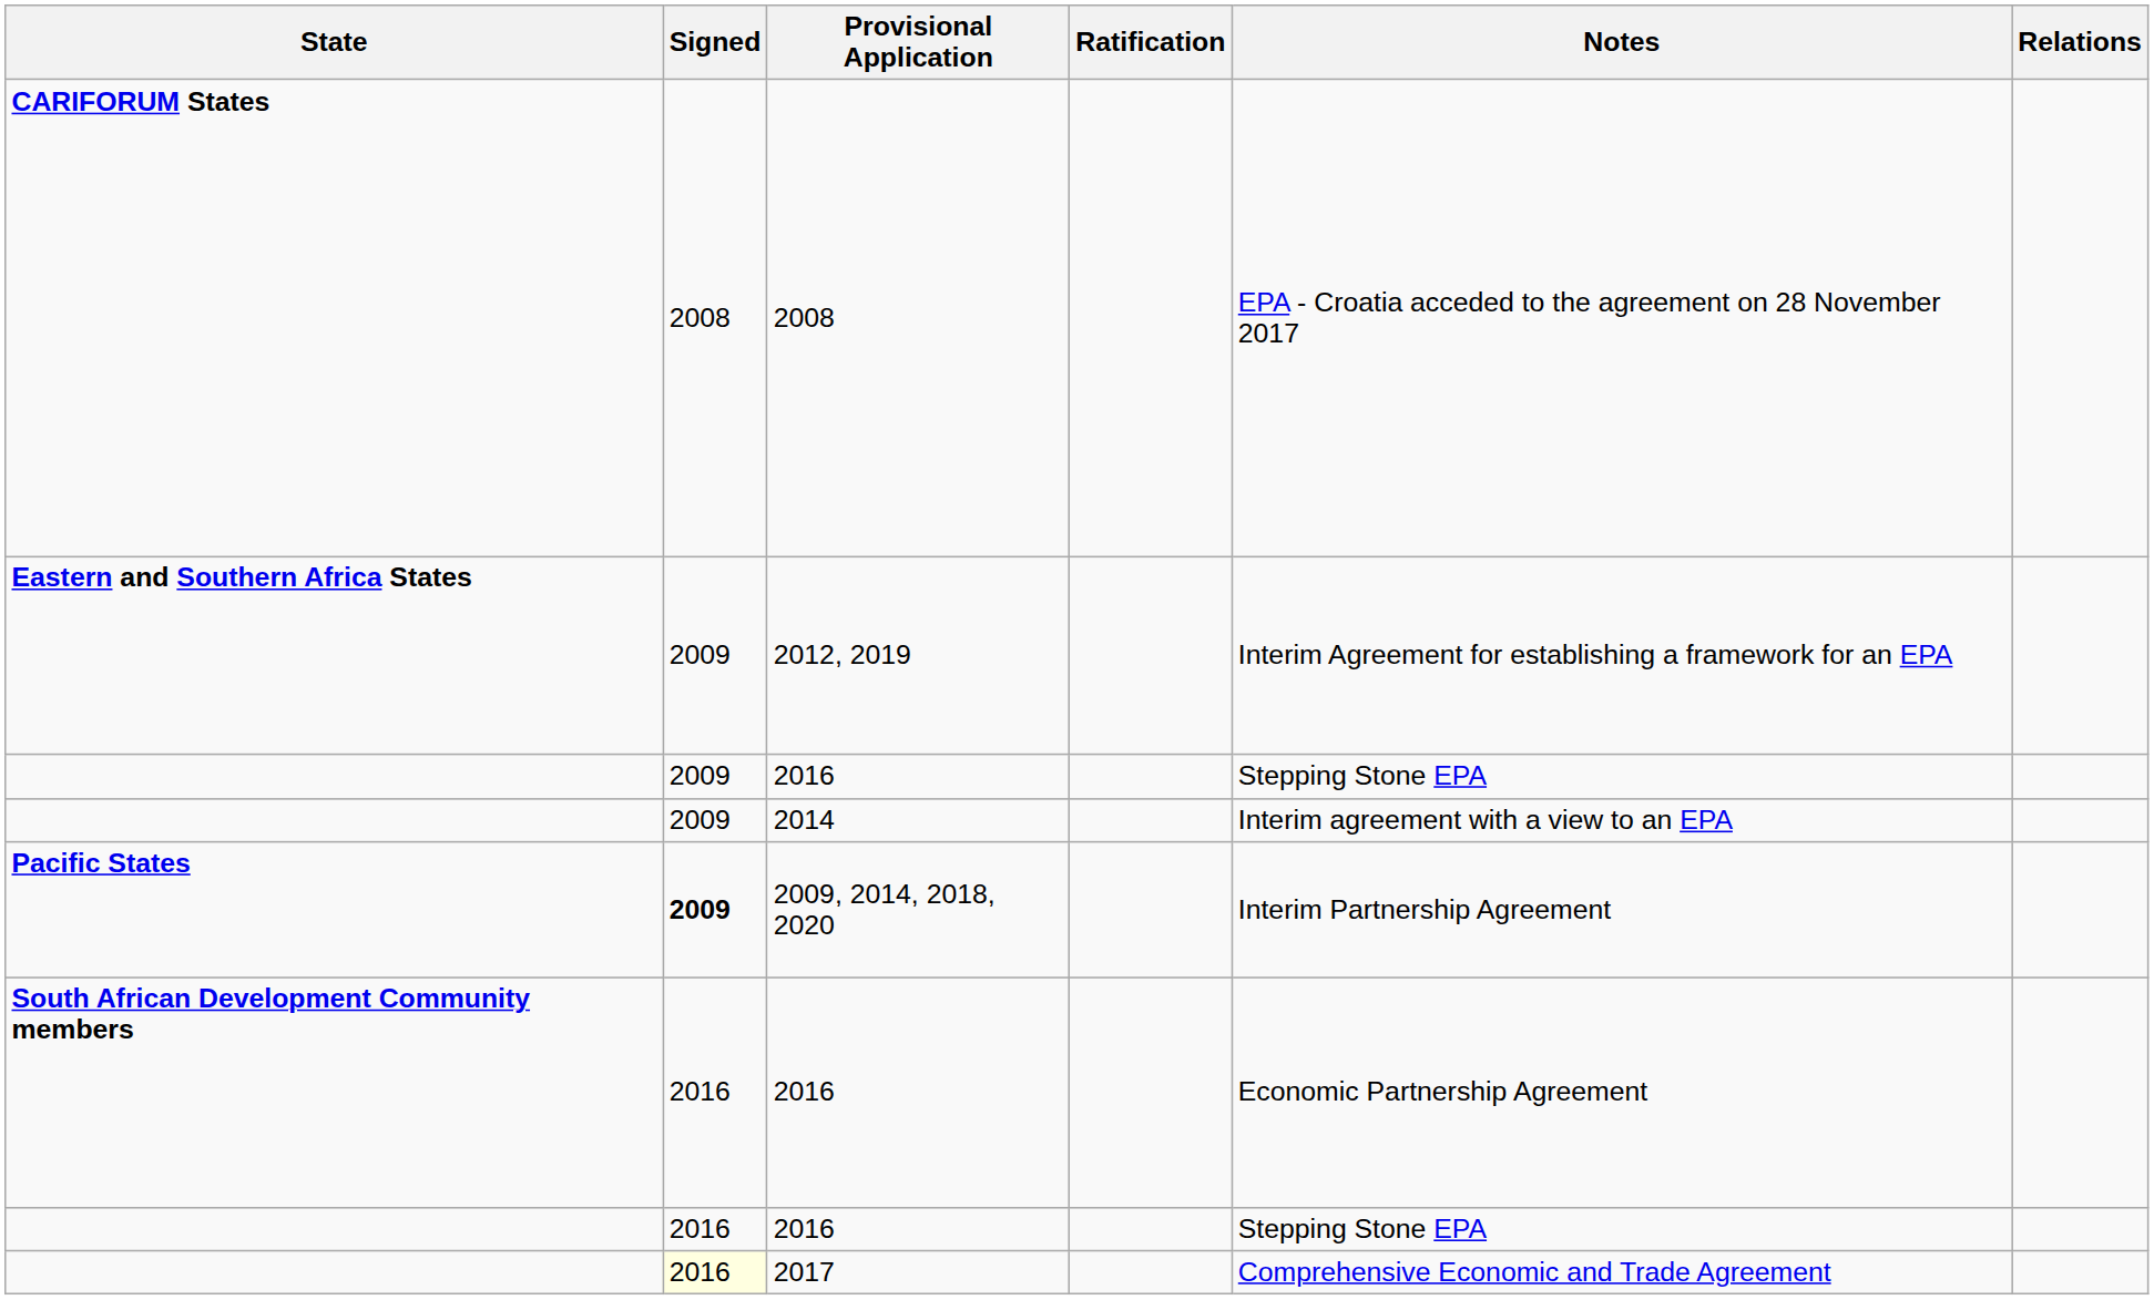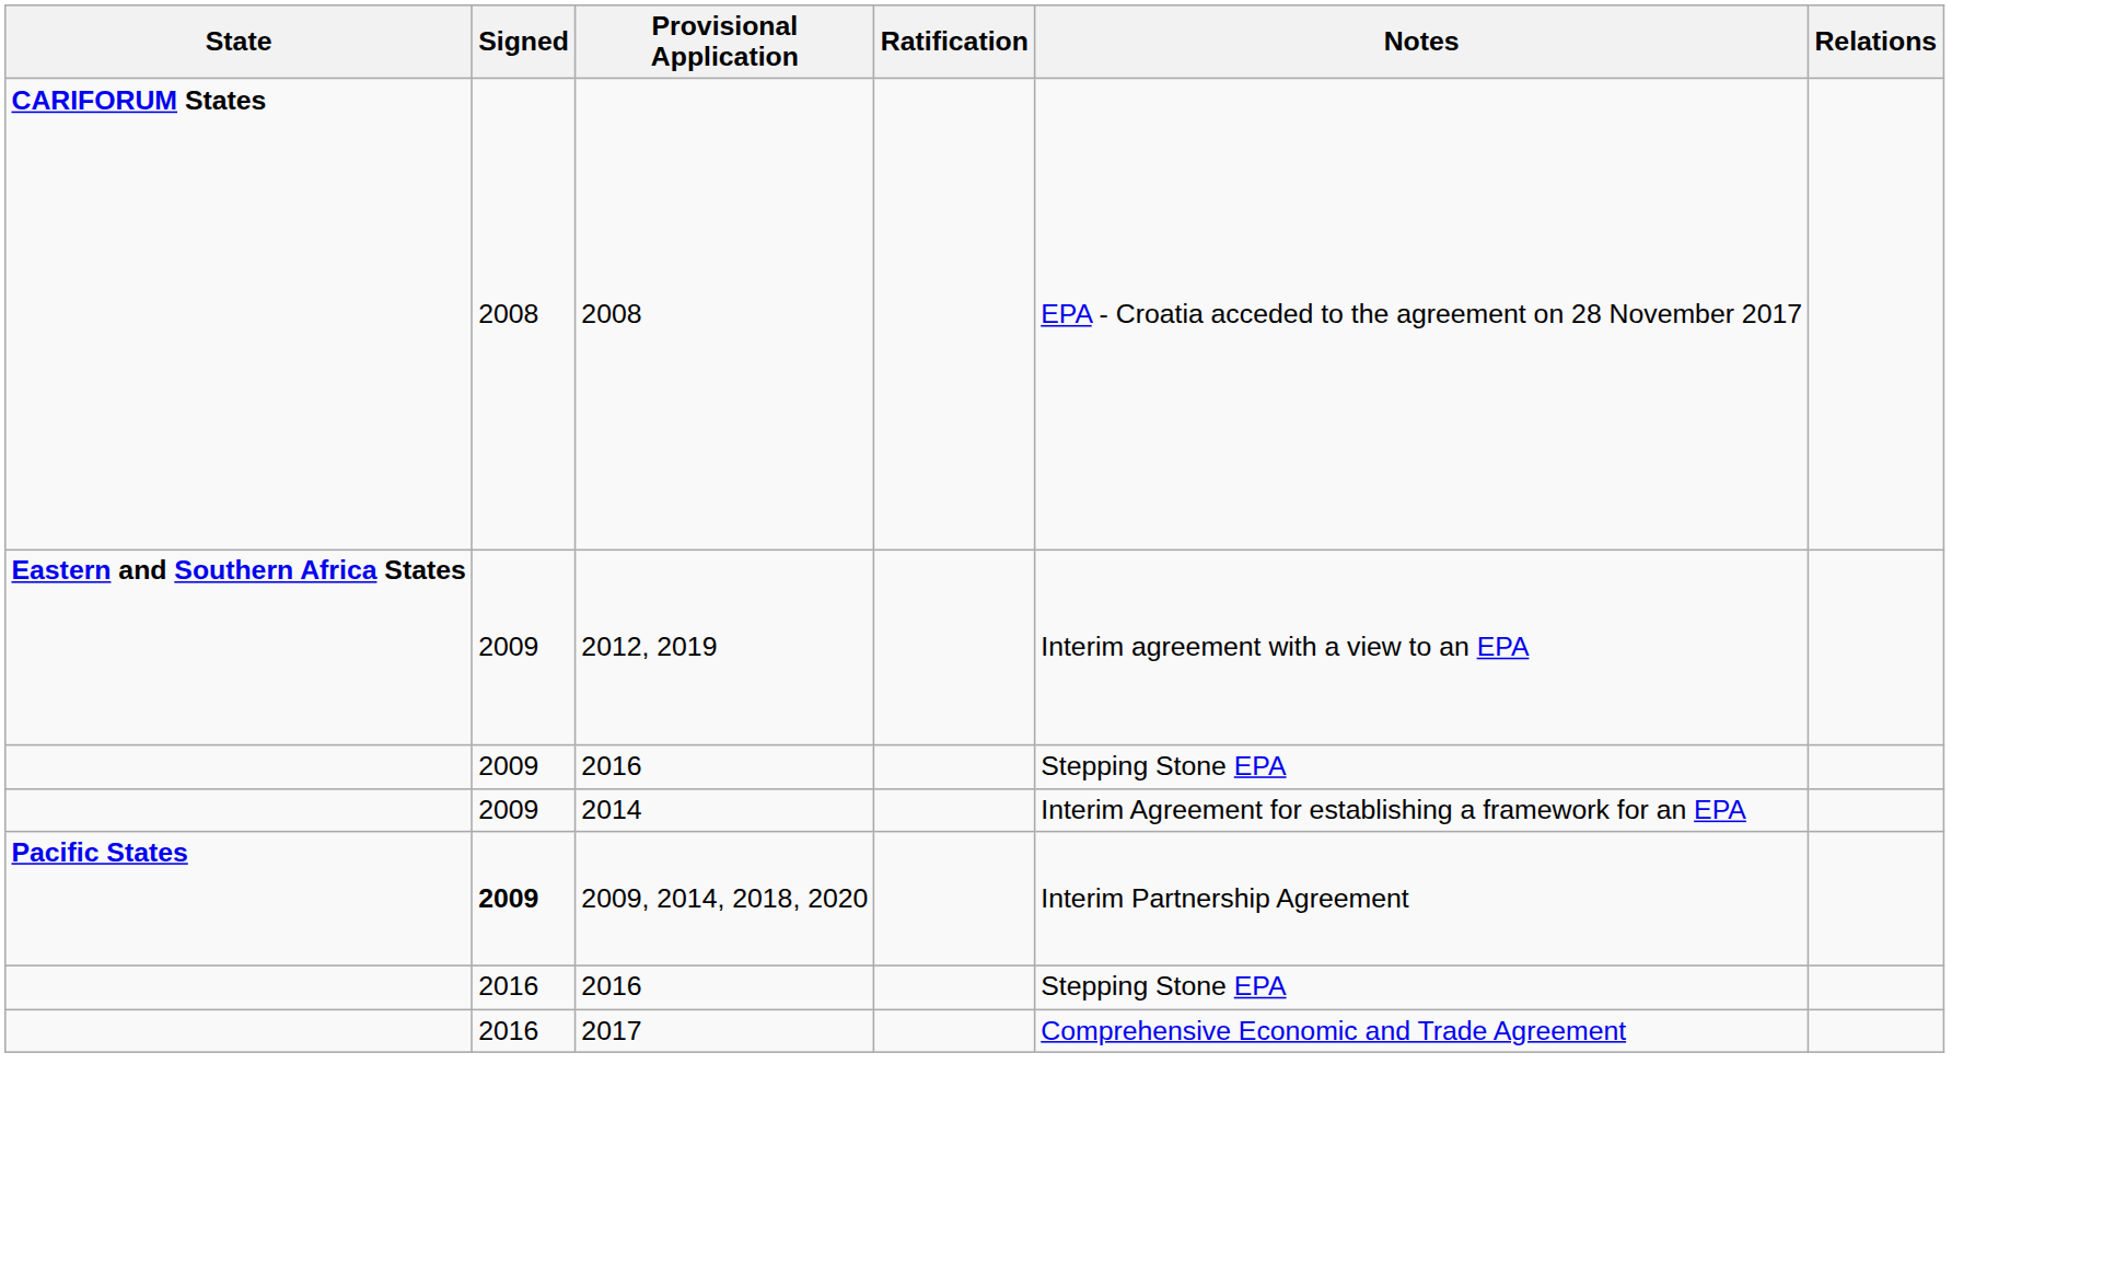2012, 2019 | Notes: Interim Agreement for establishing a framework for an EPA -> Interim agreement with a view to an EPA
2014 | Notes: Interim agreement with a view to an EPA -> Interim Agreement for establishing a framework for an EPA
- row: South African Development Community members | 2016 | 2016 | Economic Partnership Agreement
2017 | Signed: lightyellow background -> no background
